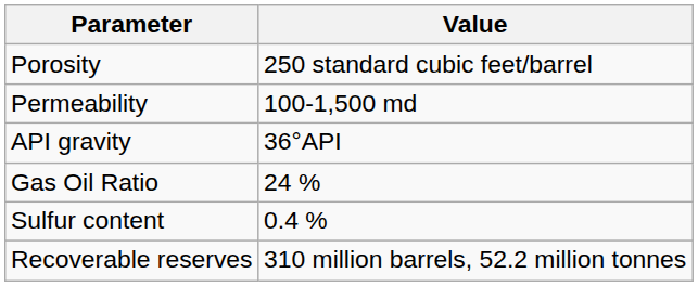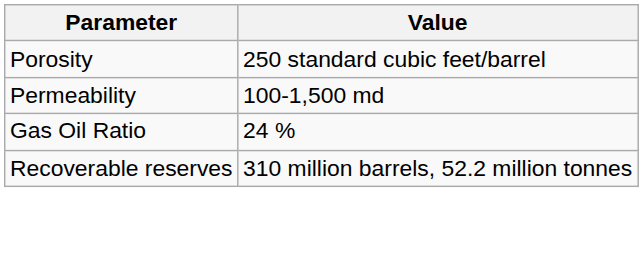- row: API gravity | 36°API
- row: Sulfur content | 0.4 %
